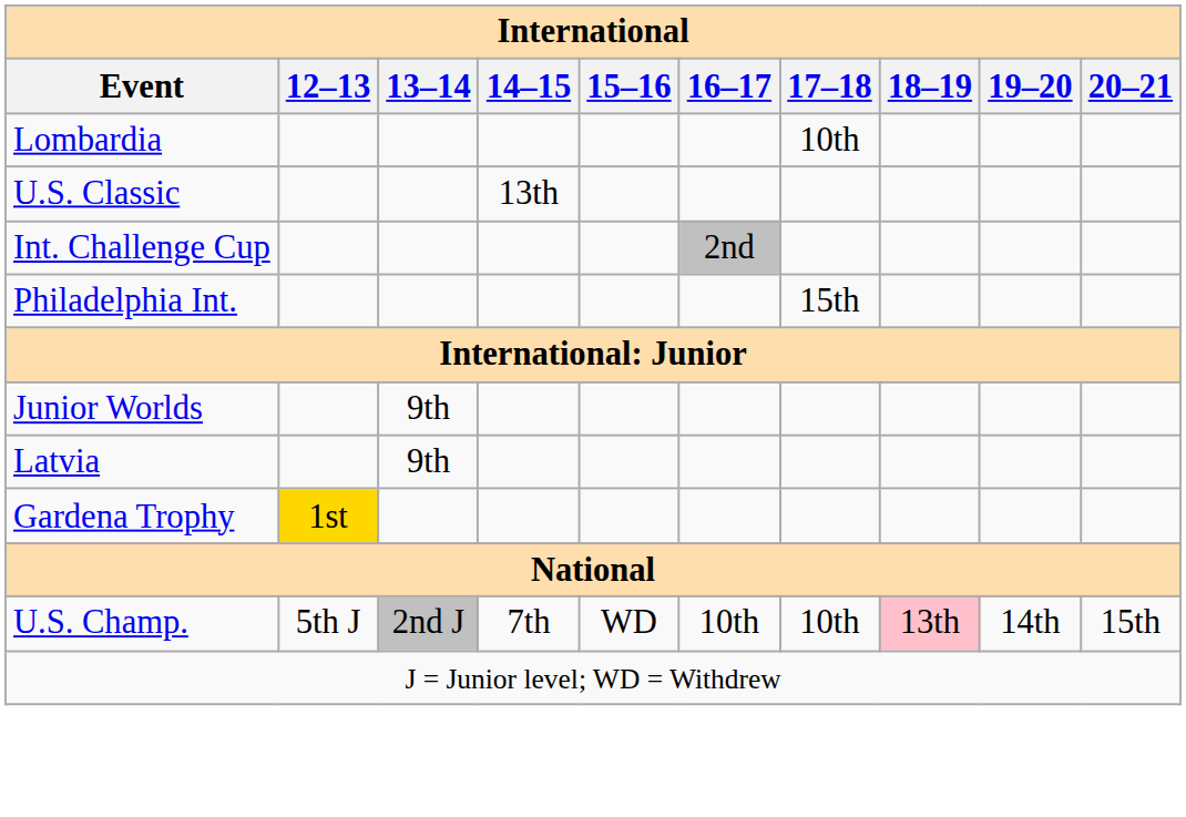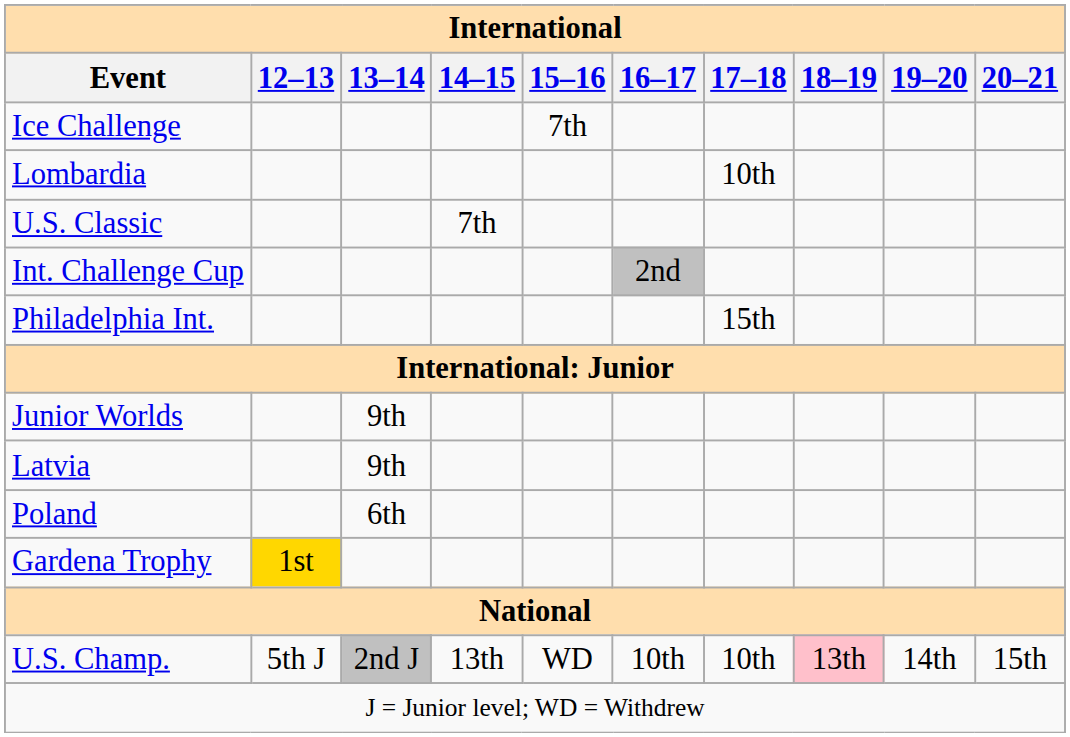+ row: Ice Challenge | 7th
U.S. Classic | 14–15: 13th -> 7th
+ row: Poland | 6th
U.S. Champ. | 14–15: 7th -> 13th
